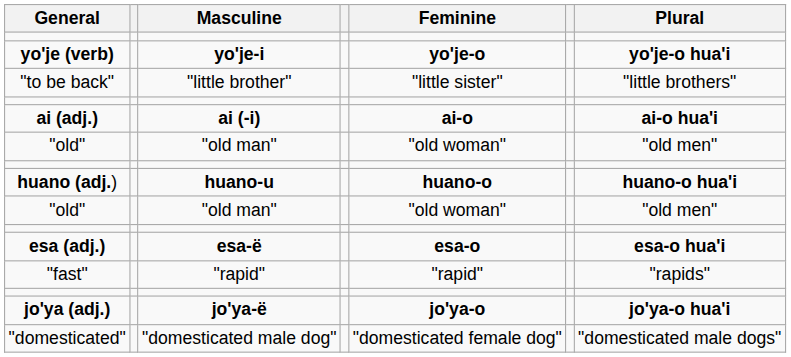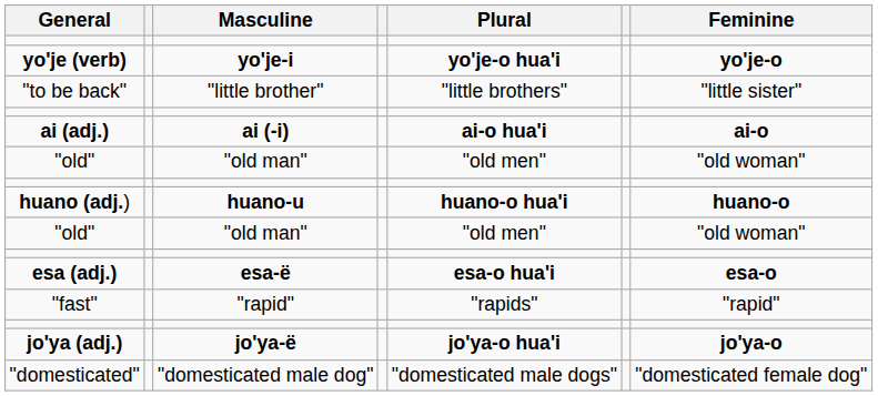columns swapped: Feminine <-> Plural
